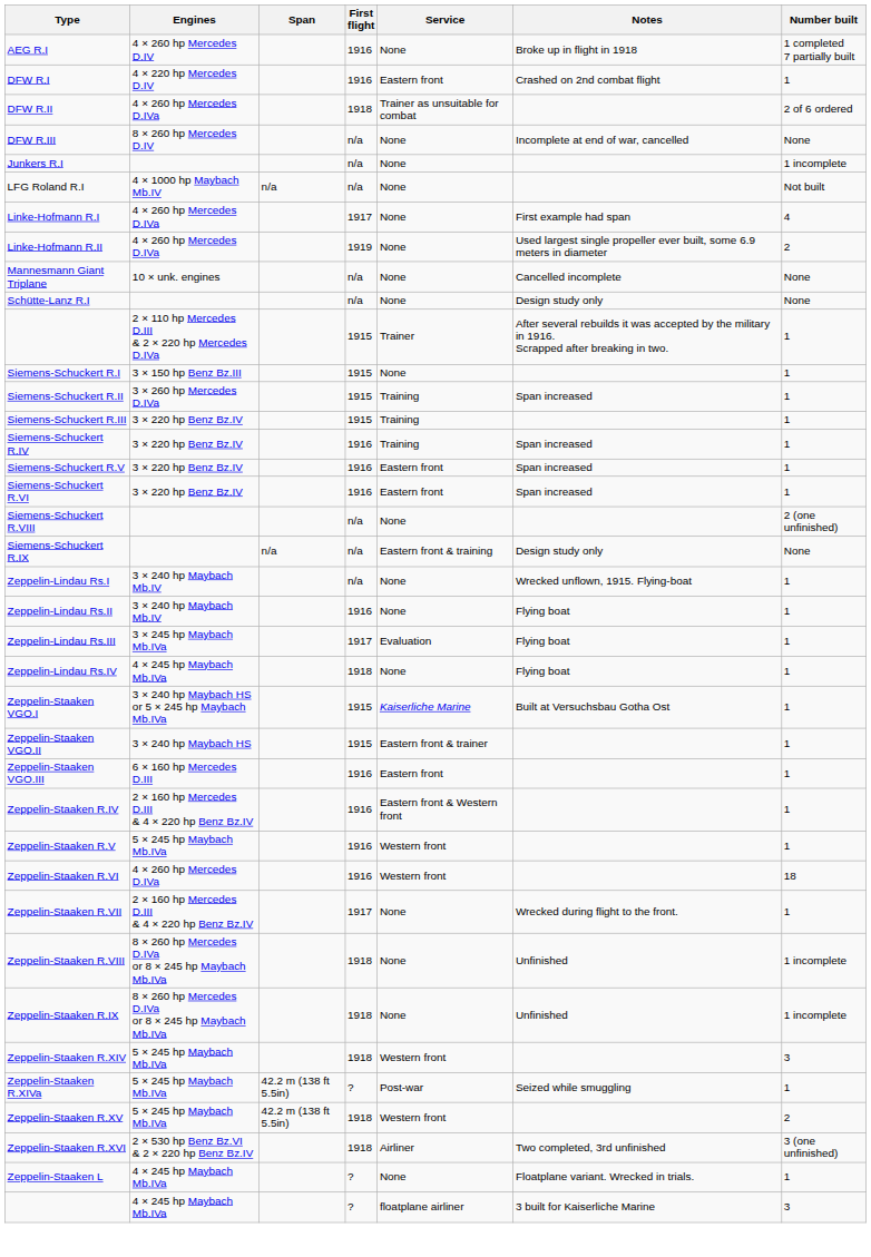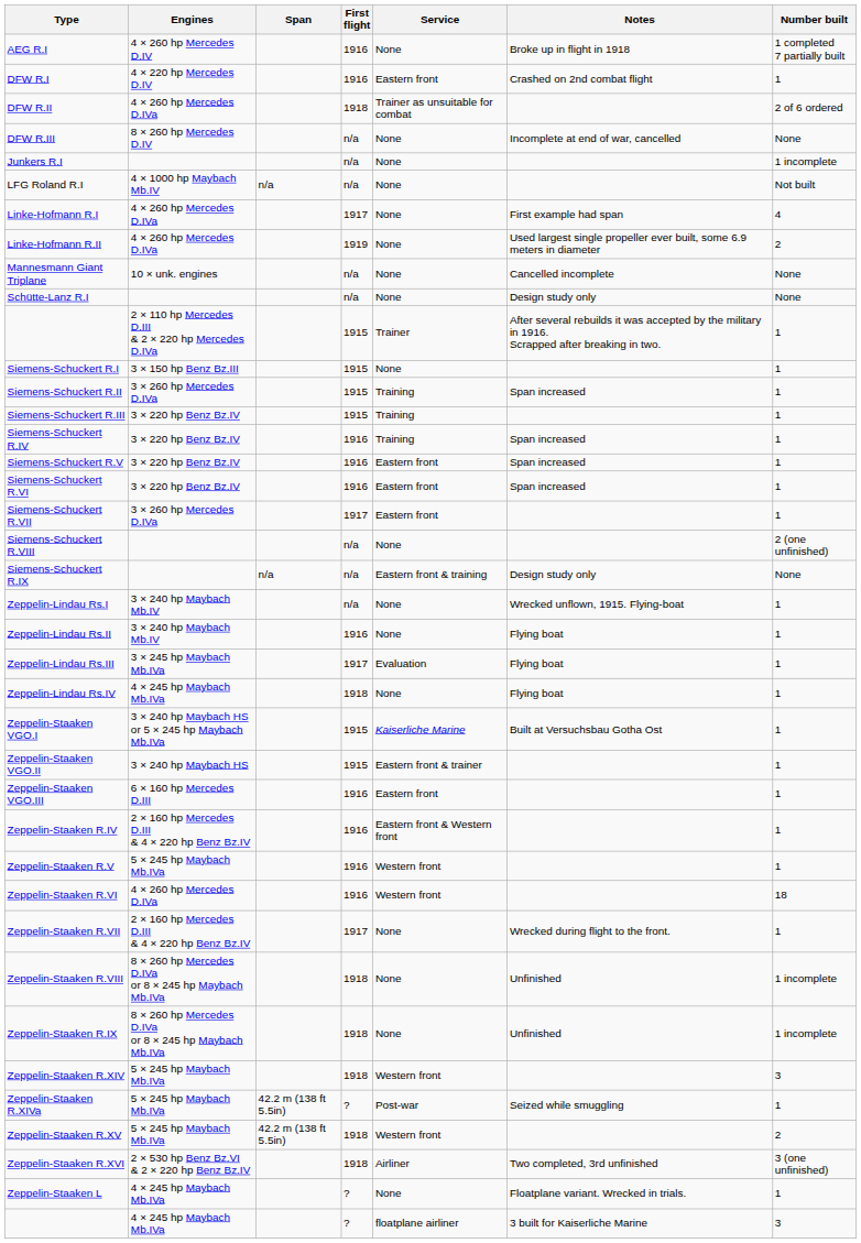+ row: Siemens-Schuckert R.VII | 3 × 260 hp Mercedes D.IVa | 1917 | Eastern front | 1
